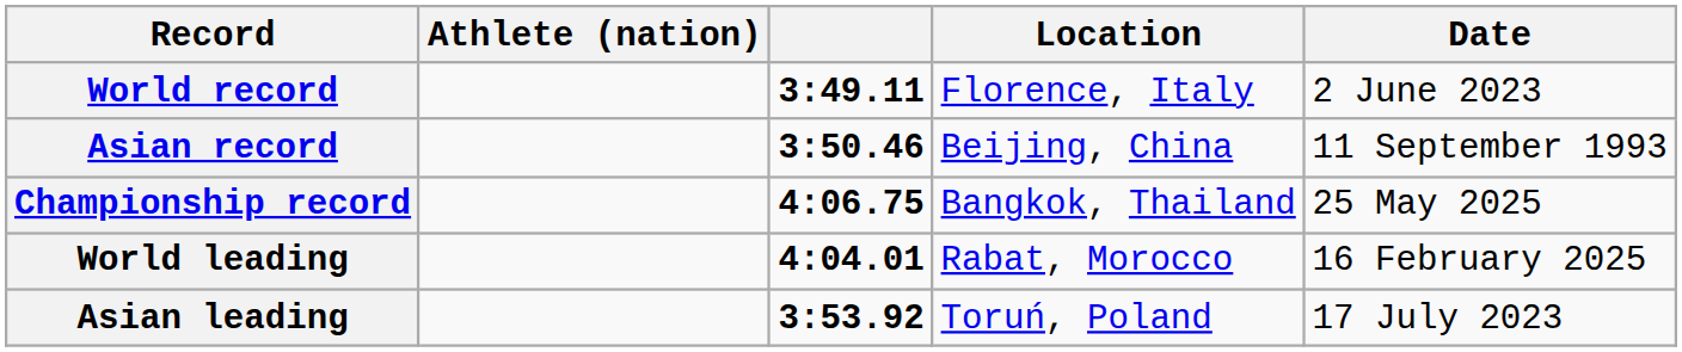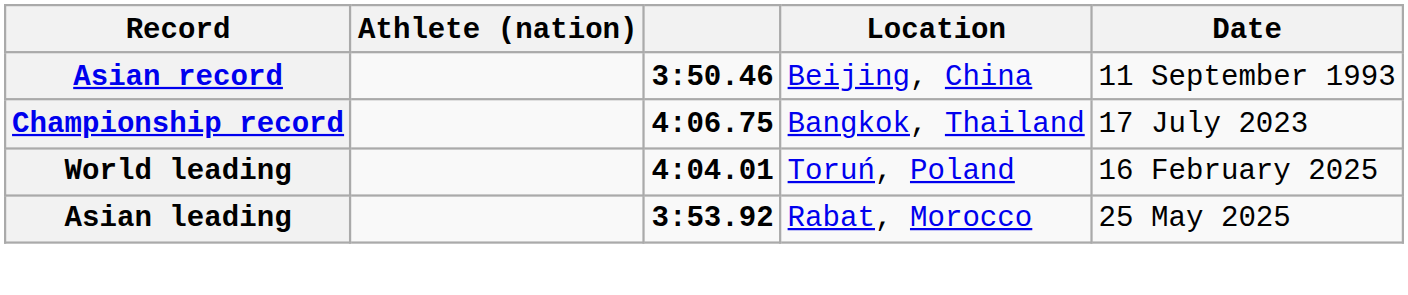- row: World record | 3:49.11 | Florence, Italy | 2 June 2023
Championship record | Date: 25 May 2025 -> 17 July 2023
World leading | Location: Rabat, Morocco -> Toruń, Poland
Asian leading | Location: Toruń, Poland -> Rabat, Morocco
Asian leading | Date: 17 July 2023 -> 25 May 2025
